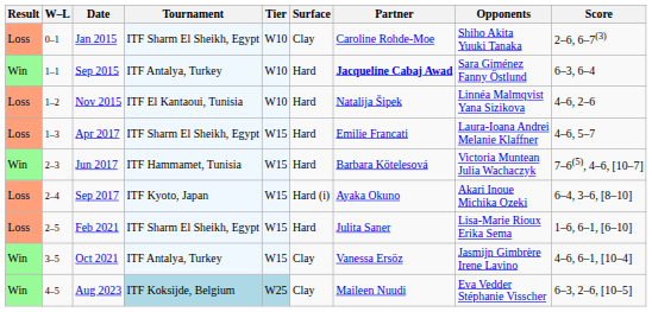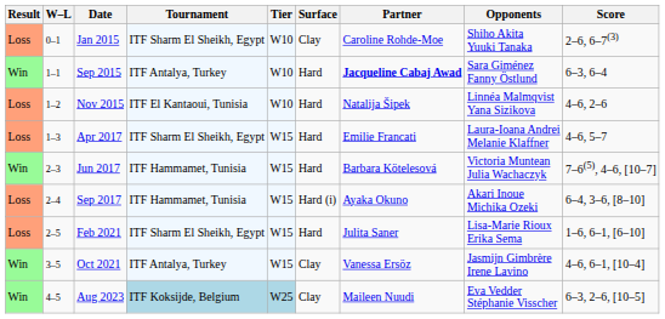Sep 2017 | Tournament: ITF Kyoto, Japan -> ITF Hammamet, Tunisia
